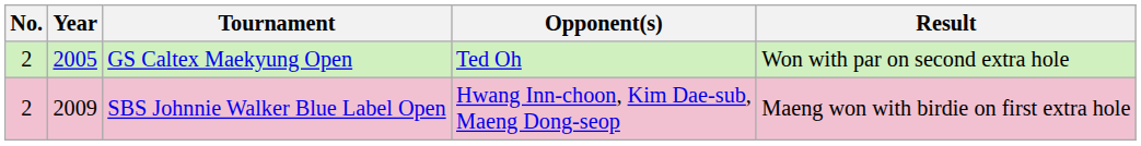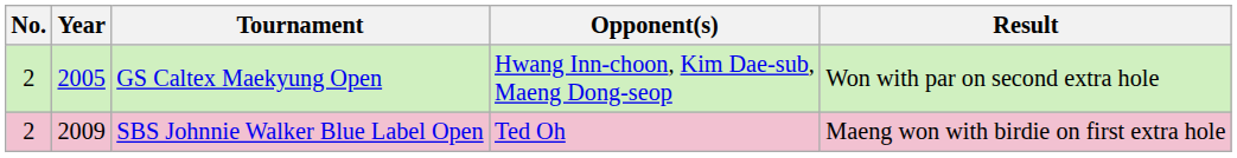GS Caltex Maekyung Open | Opponent(s): Ted Oh -> Hwang Inn-choon, Kim Dae-sub, Maeng Dong-seop
SBS Johnnie Walker Blue Label Open | Opponent(s): Hwang Inn-choon, Kim Dae-sub, Maeng Dong-seop -> Ted Oh
